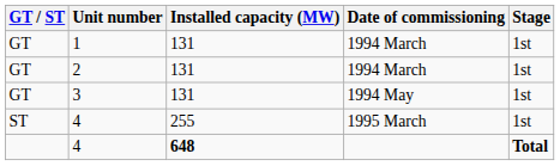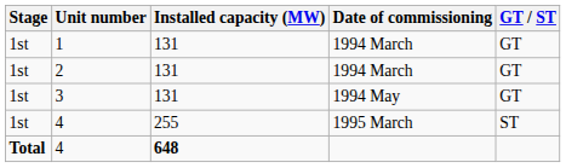columns swapped: Stage <-> GT / ST
